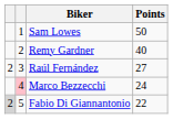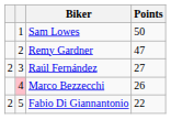Remy Gardner | Points: 40 -> 47
Marco Bezzecchi | Points: 24 -> 26
Fabio Di Giannantonio | column 1: lightgrey background -> no background
